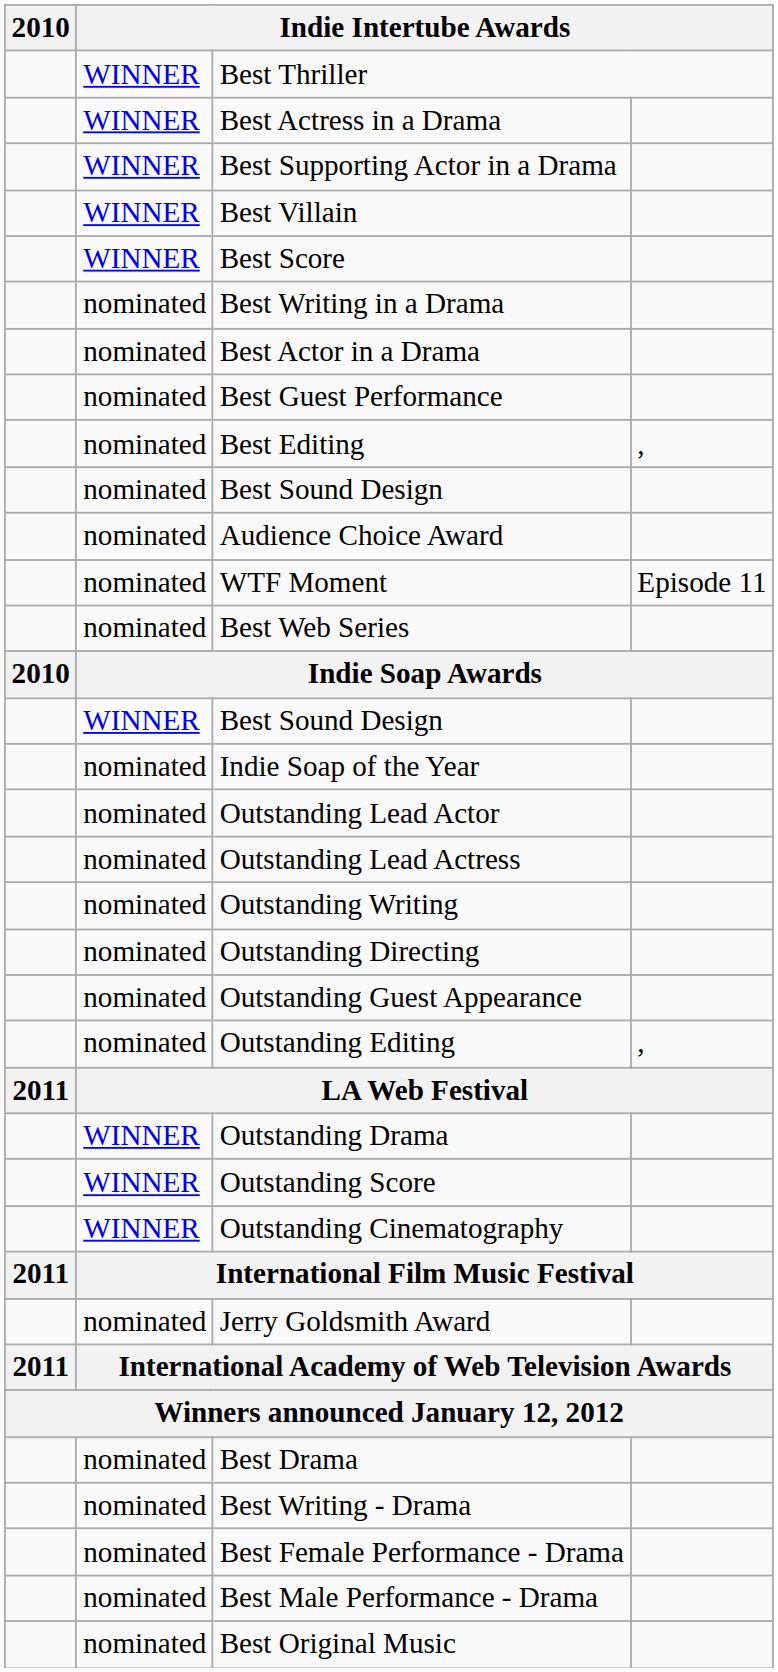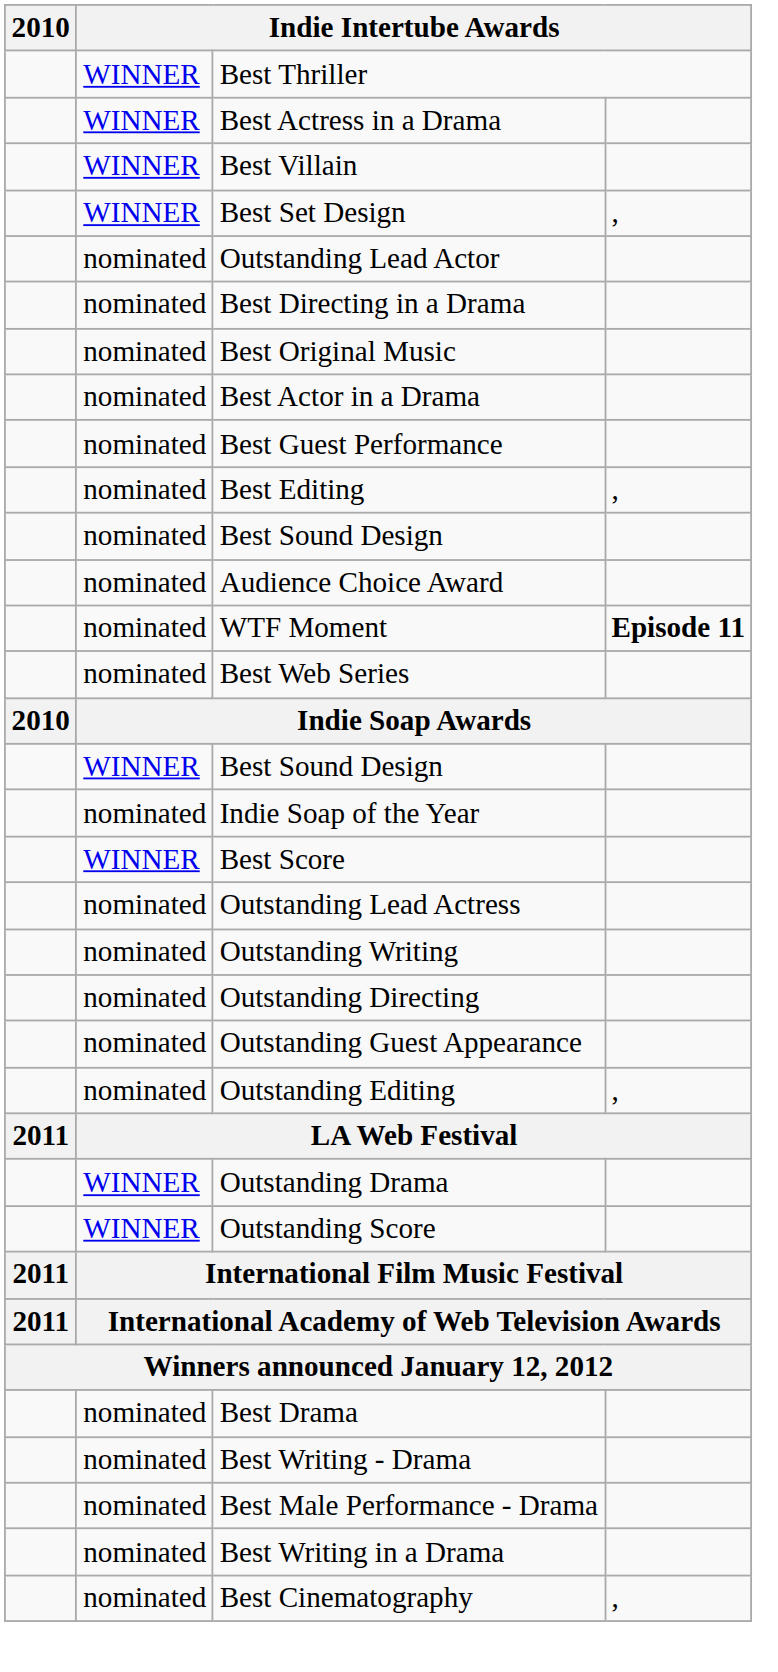- row: WINNER | Best Supporting Actor in a Drama
+ row: WINNER | Best Set Design | ,
rows swapped: Best Score <-> Outstanding Lead Actor
+ row: nominated | Best Directing in a Drama
rows swapped: Best Writing in a Drama <-> Best Original Music
WTF Moment | column 4: normal -> bold
- row: WINNER | Outstanding Cinematography
- row: nominated | Jerry Goldsmith Award
- row: nominated | Best Female Performance - Drama
+ row: nominated | Best Cinematography | ,
